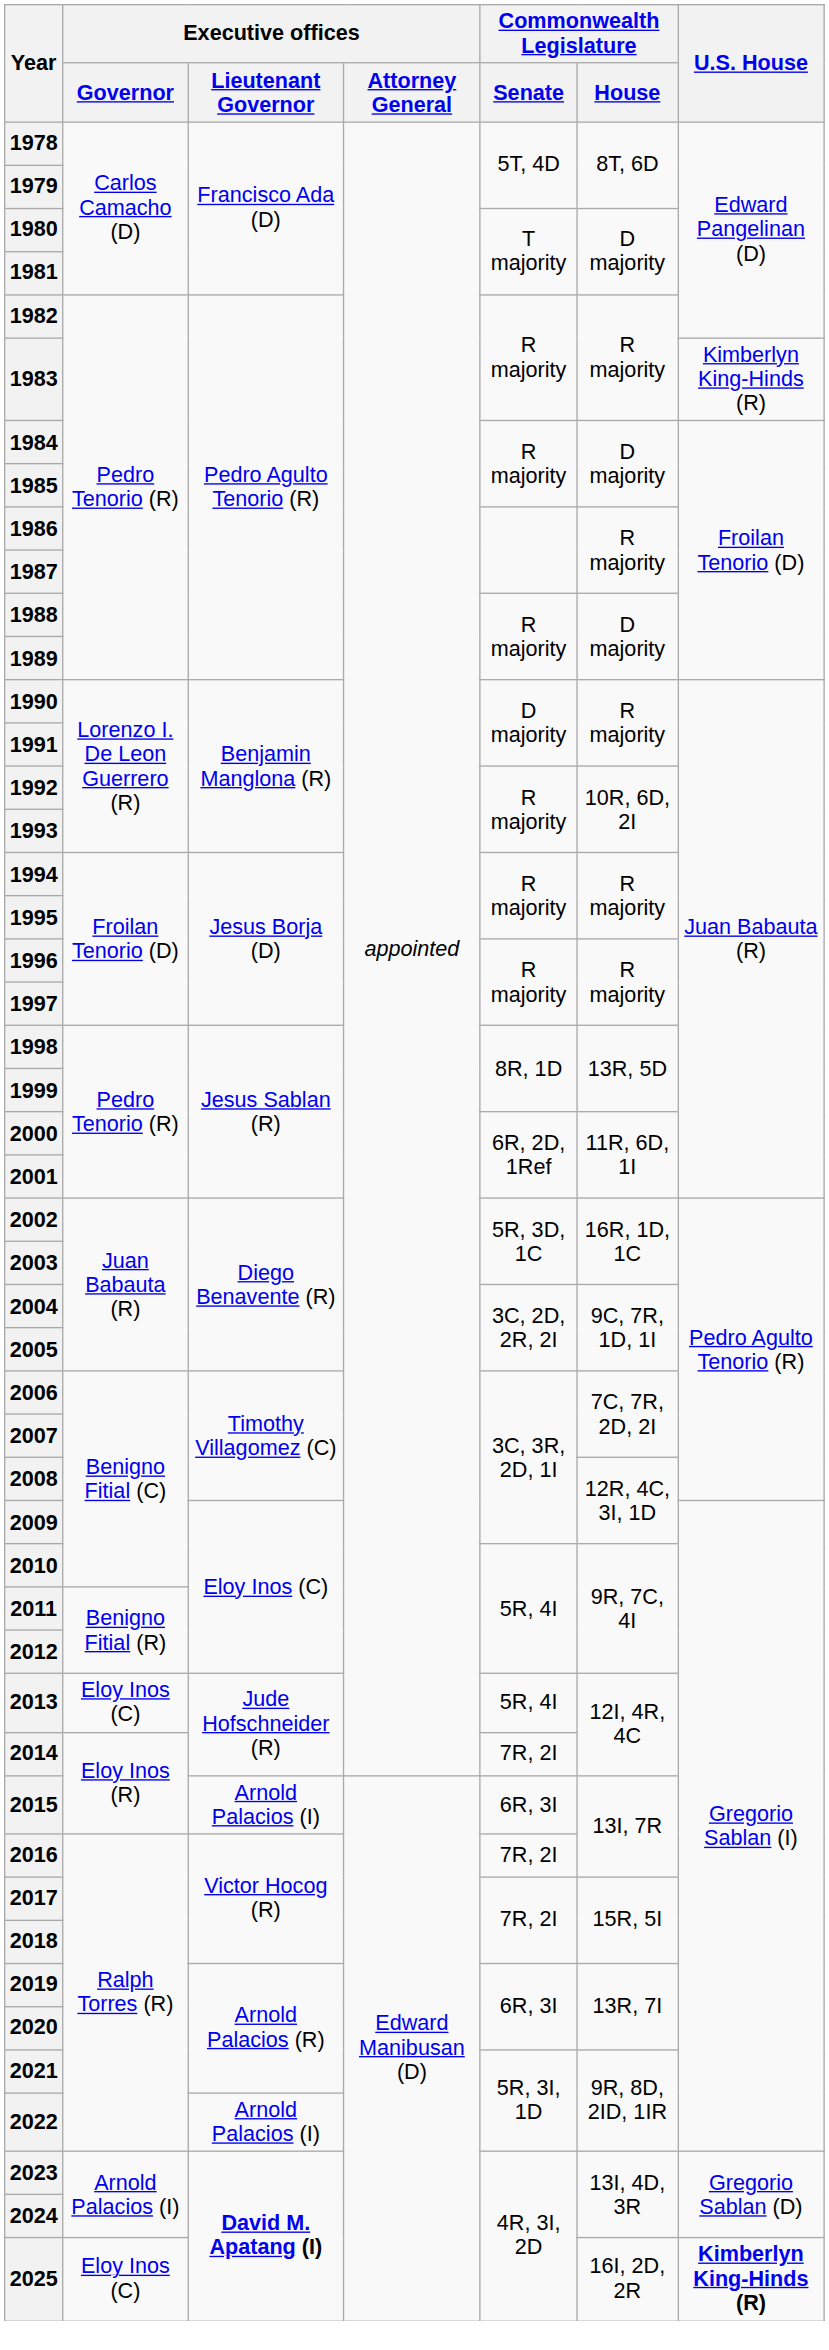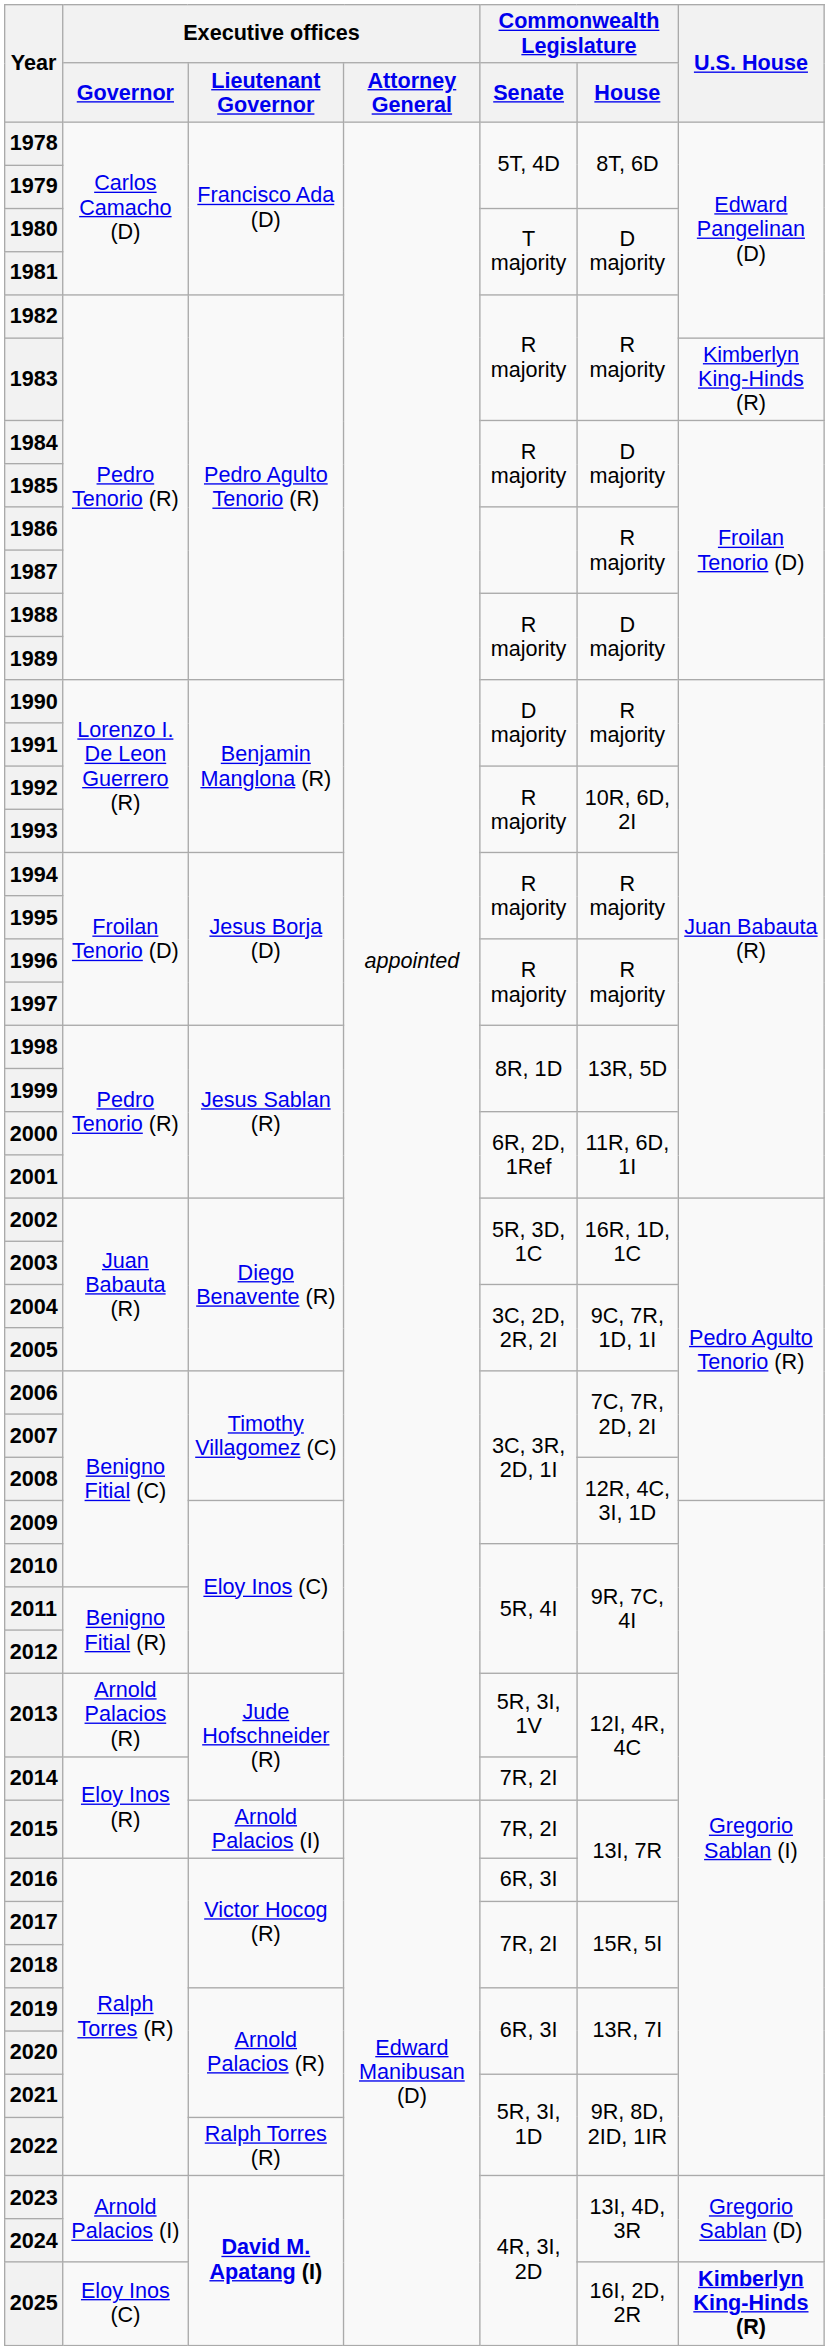2013 | Executive offices / Governor: Eloy Inos (C) -> Arnold Palacios (R)
2013 | Commonwealth Legislature / Senate: 5R, 4I -> 5R, 3I, 1V
2015 | Commonwealth Legislature / Senate: 6R, 3I -> 7R, 2I
2016 | Commonwealth Legislature / Senate: 7R, 2I -> 6R, 3I
2022 | Executive offices / Lieutenant Governor: Arnold Palacios (I) -> Ralph Torres (R)
